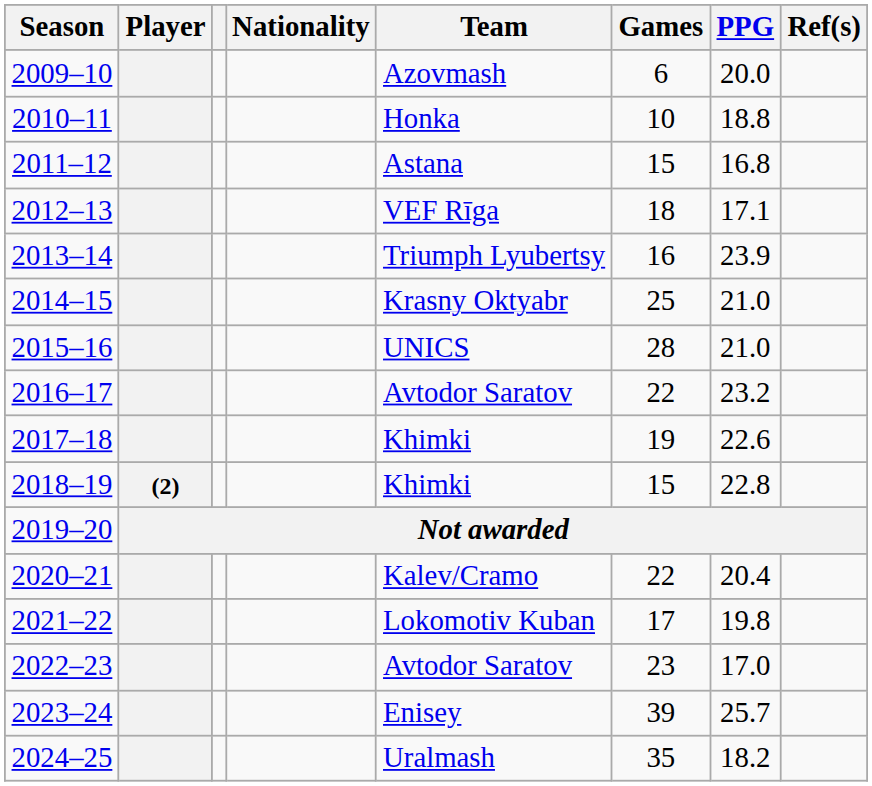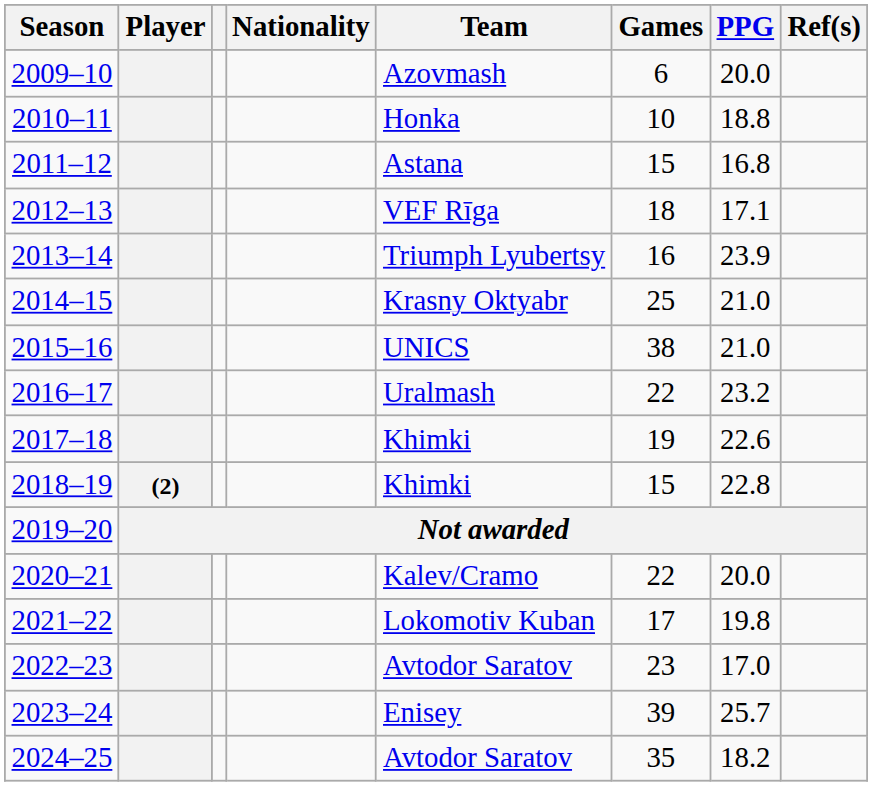2015–16 | Games: 28 -> 38
2016–17 | Team: Avtodor Saratov -> Uralmash
2020–21 | PPG: 20.4 -> 20.0
2024–25 | Team: Uralmash -> Avtodor Saratov
